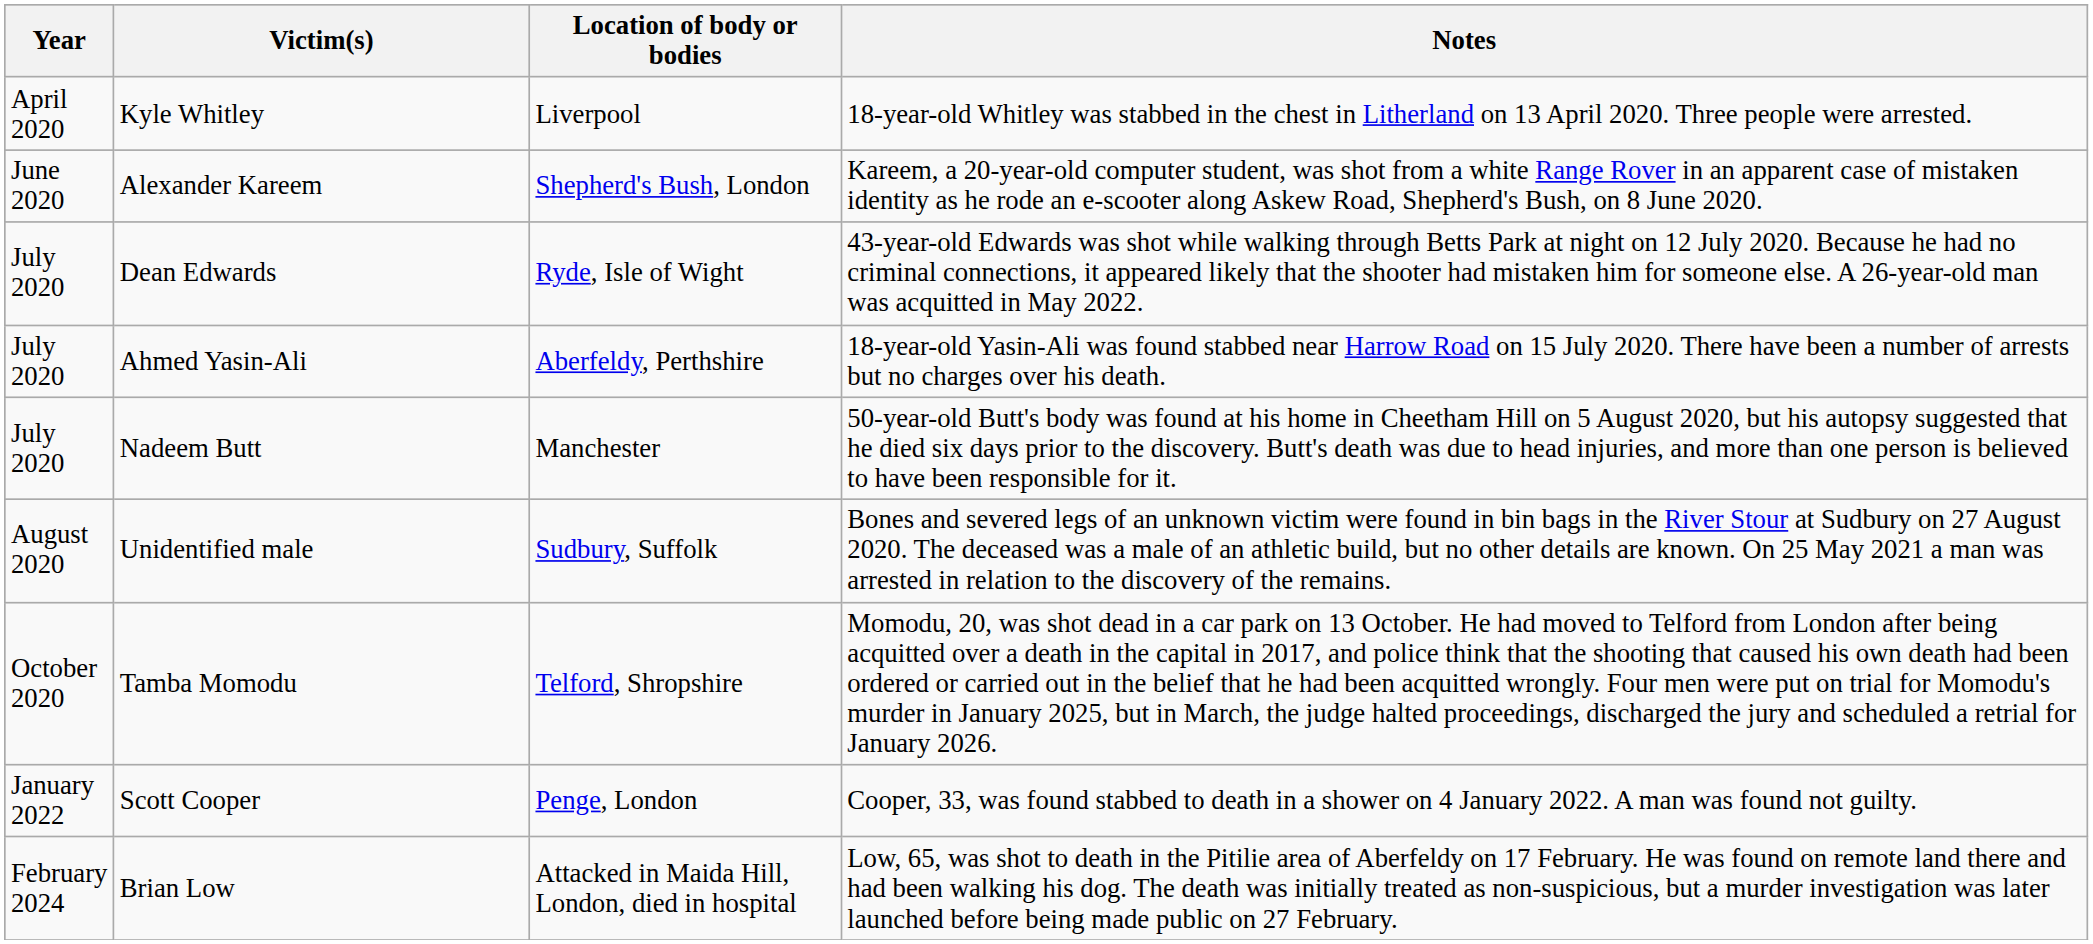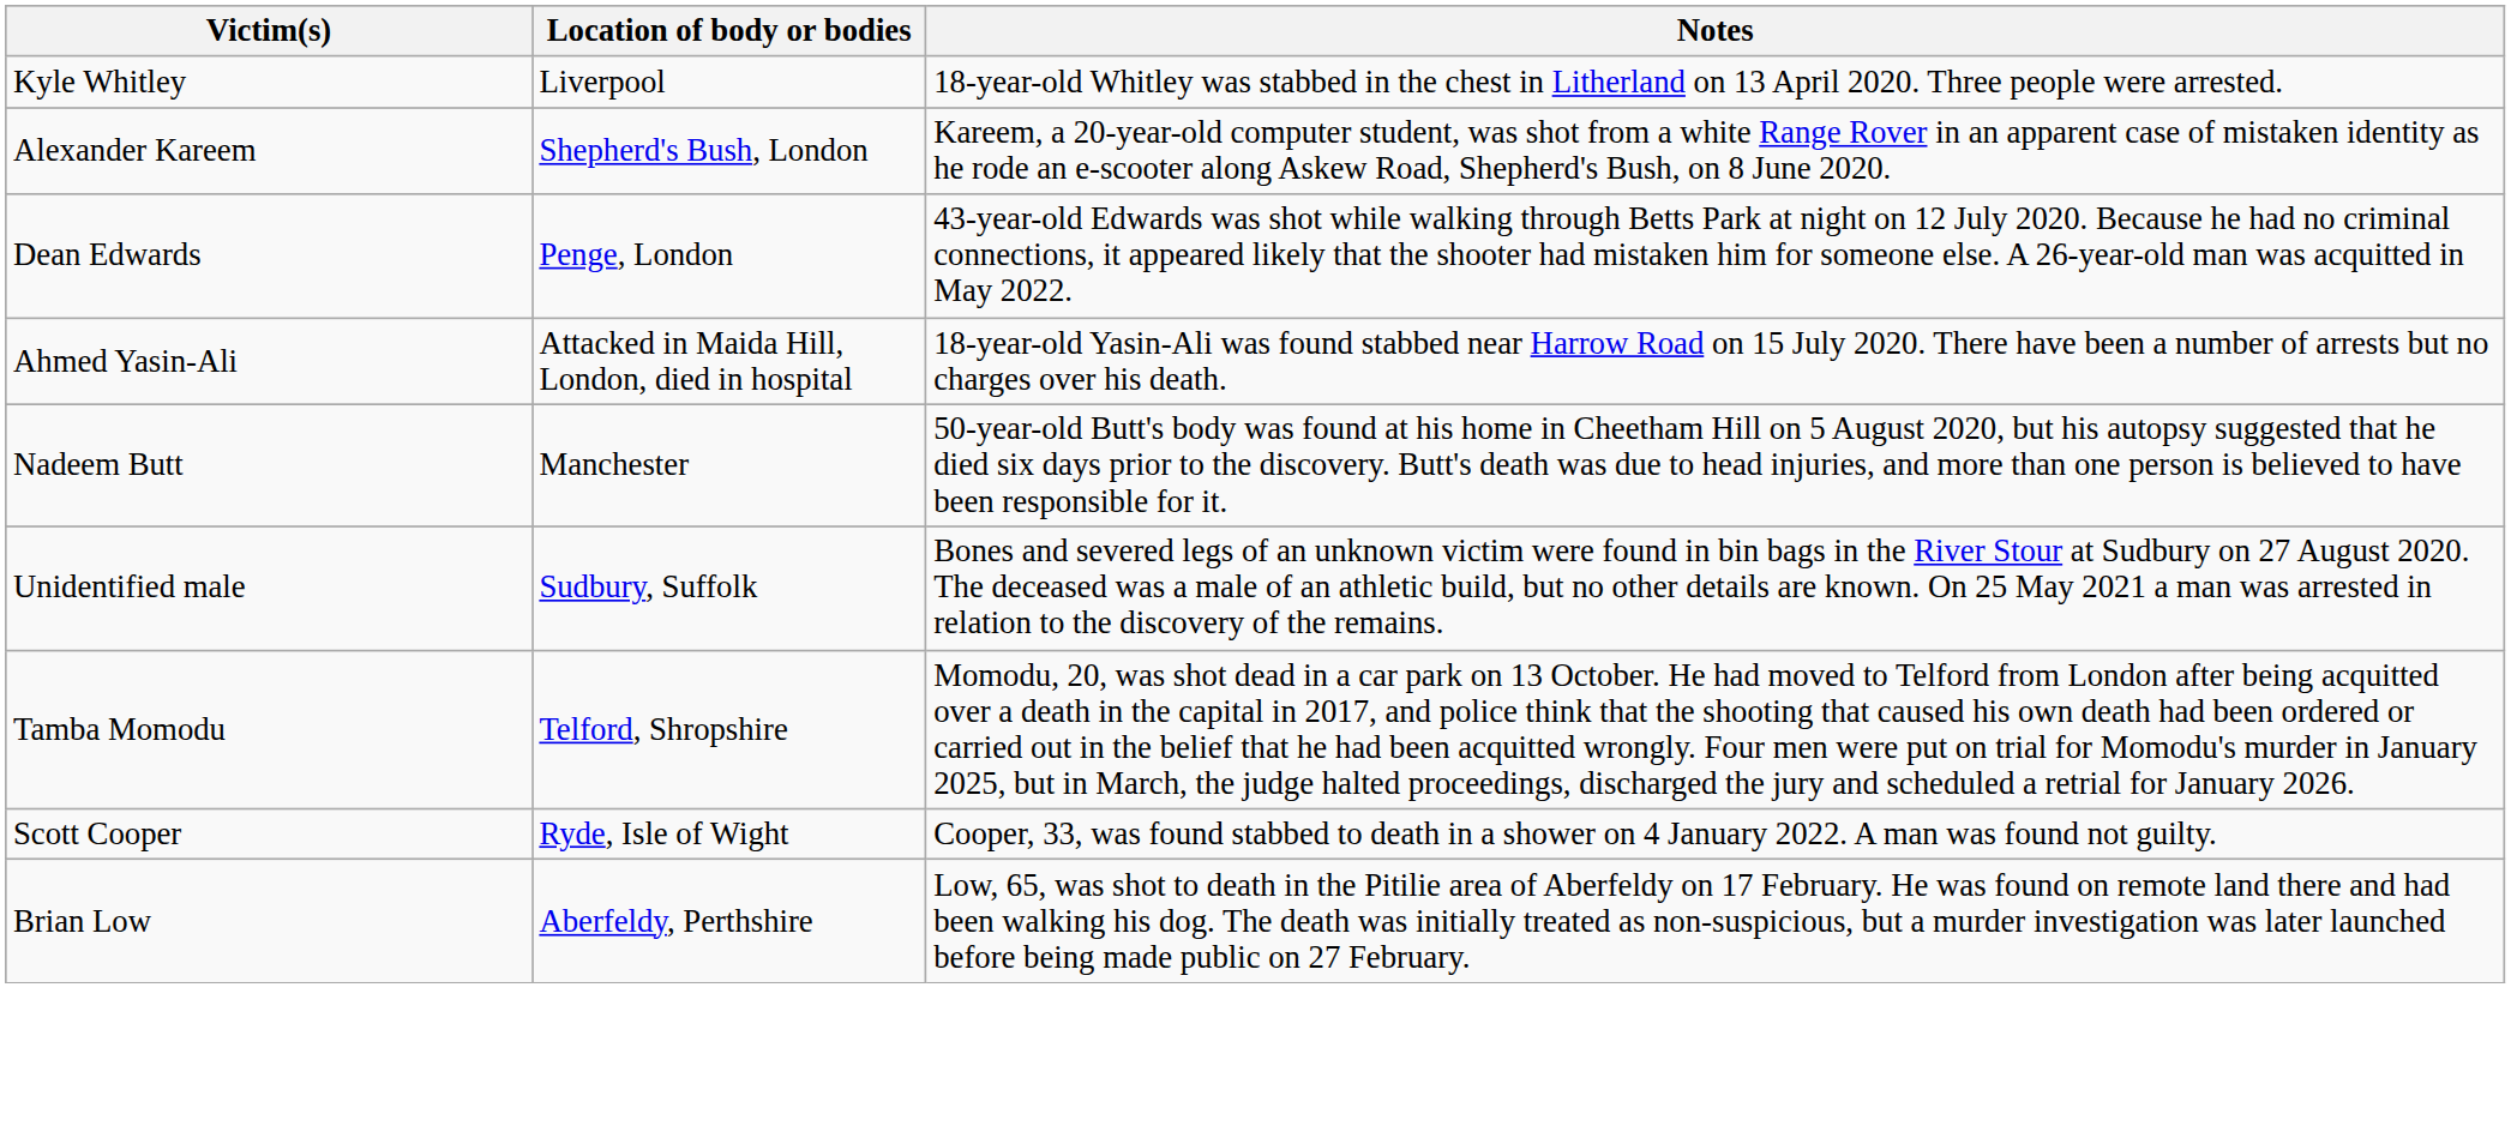- column: Year | April 2020 | June 2020 | July 2020 | July 2020 | July 2020 | August 2020 | October 2020 | January 2022 | February 2024
Dean Edwards | Location of body or bodies: Ryde, Isle of Wight -> Penge, London
Ahmed Yasin-Ali | Location of body or bodies: Aberfeldy, Perthshire -> Attacked in Maida Hill, London, died in hospital
Scott Cooper | Location of body or bodies: Penge, London -> Ryde, Isle of Wight
Brian Low | Location of body or bodies: Attacked in Maida Hill, London, died in hospital -> Aberfeldy, Perthshire
